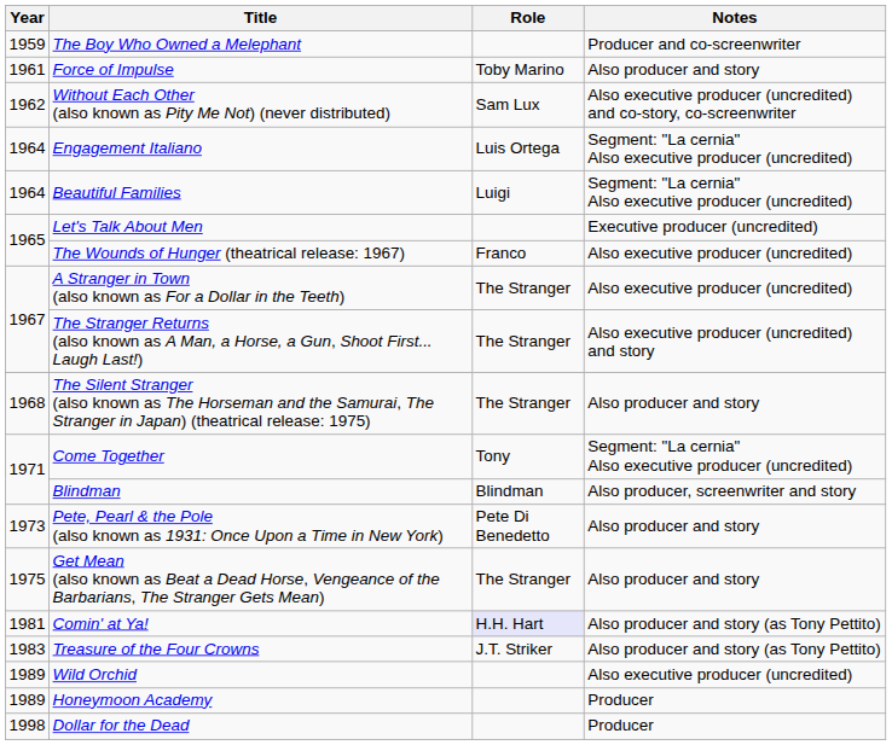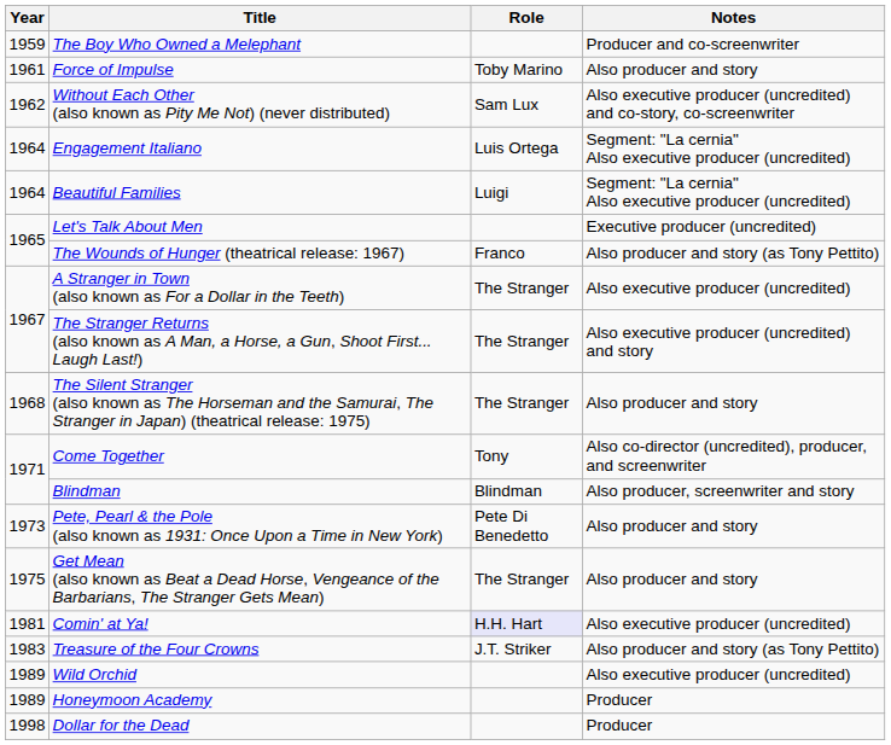The Wounds of Hunger (theatrical release: 1967) | Notes: Also executive producer (uncredited) -> Also producer and story (as Tony Pettito)
Come Together | Notes: Segment: "La cernia" Also executive producer (uncredited) -> Also co-director (uncredited), producer, and screenwriter
Comin' at Ya! | Notes: Also producer and story (as Tony Pettito) -> Also executive producer (uncredited)
